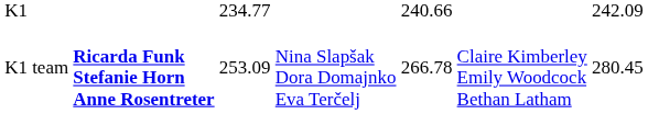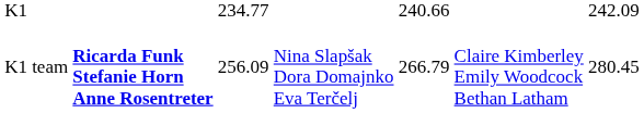K1 team | column 3: 253.09 -> 256.09
K1 team | column 5: 266.78 -> 266.79
